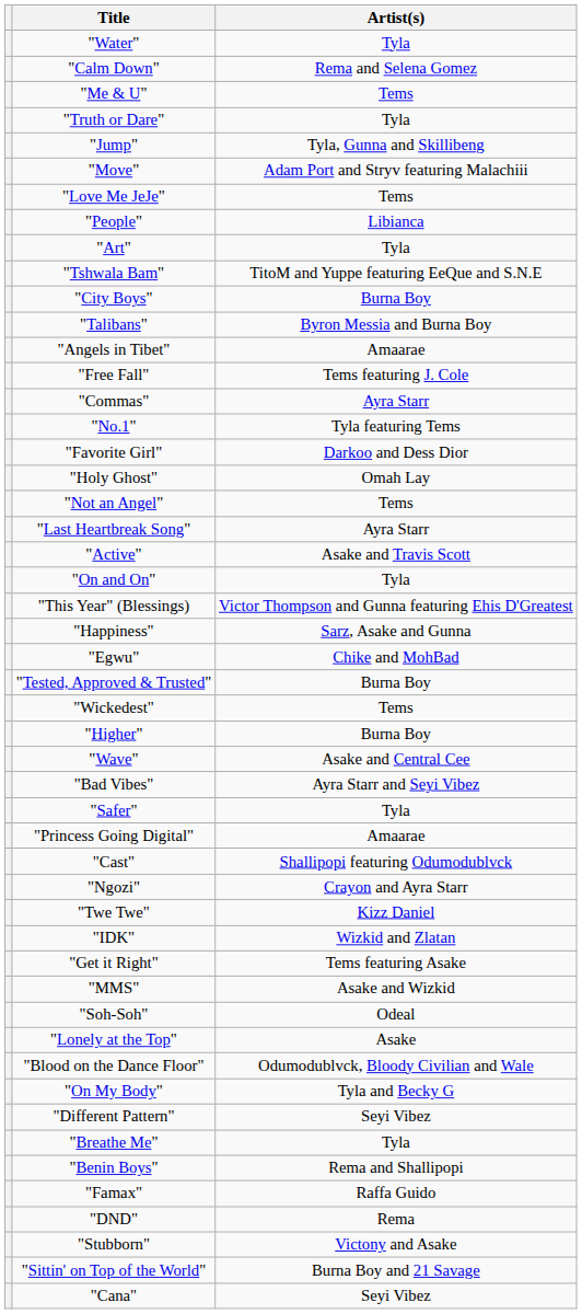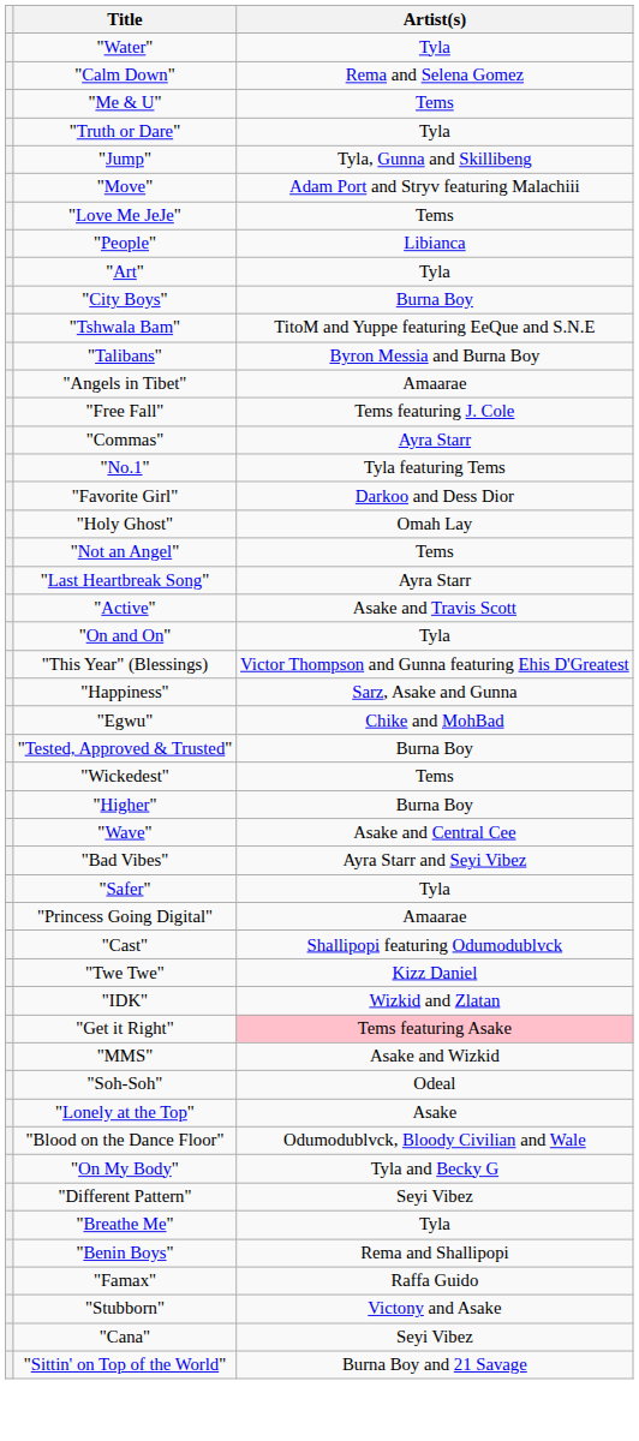rows swapped: "City Boys" <-> "Tshwala Bam"
- row: "Ngozi" | Crayon and Ayra Starr
"Get it Right" | Artist(s): no background -> pink background
- row: "DND" | Rema
rows swapped: "Sittin' on Top of the World" <-> "Cana"
